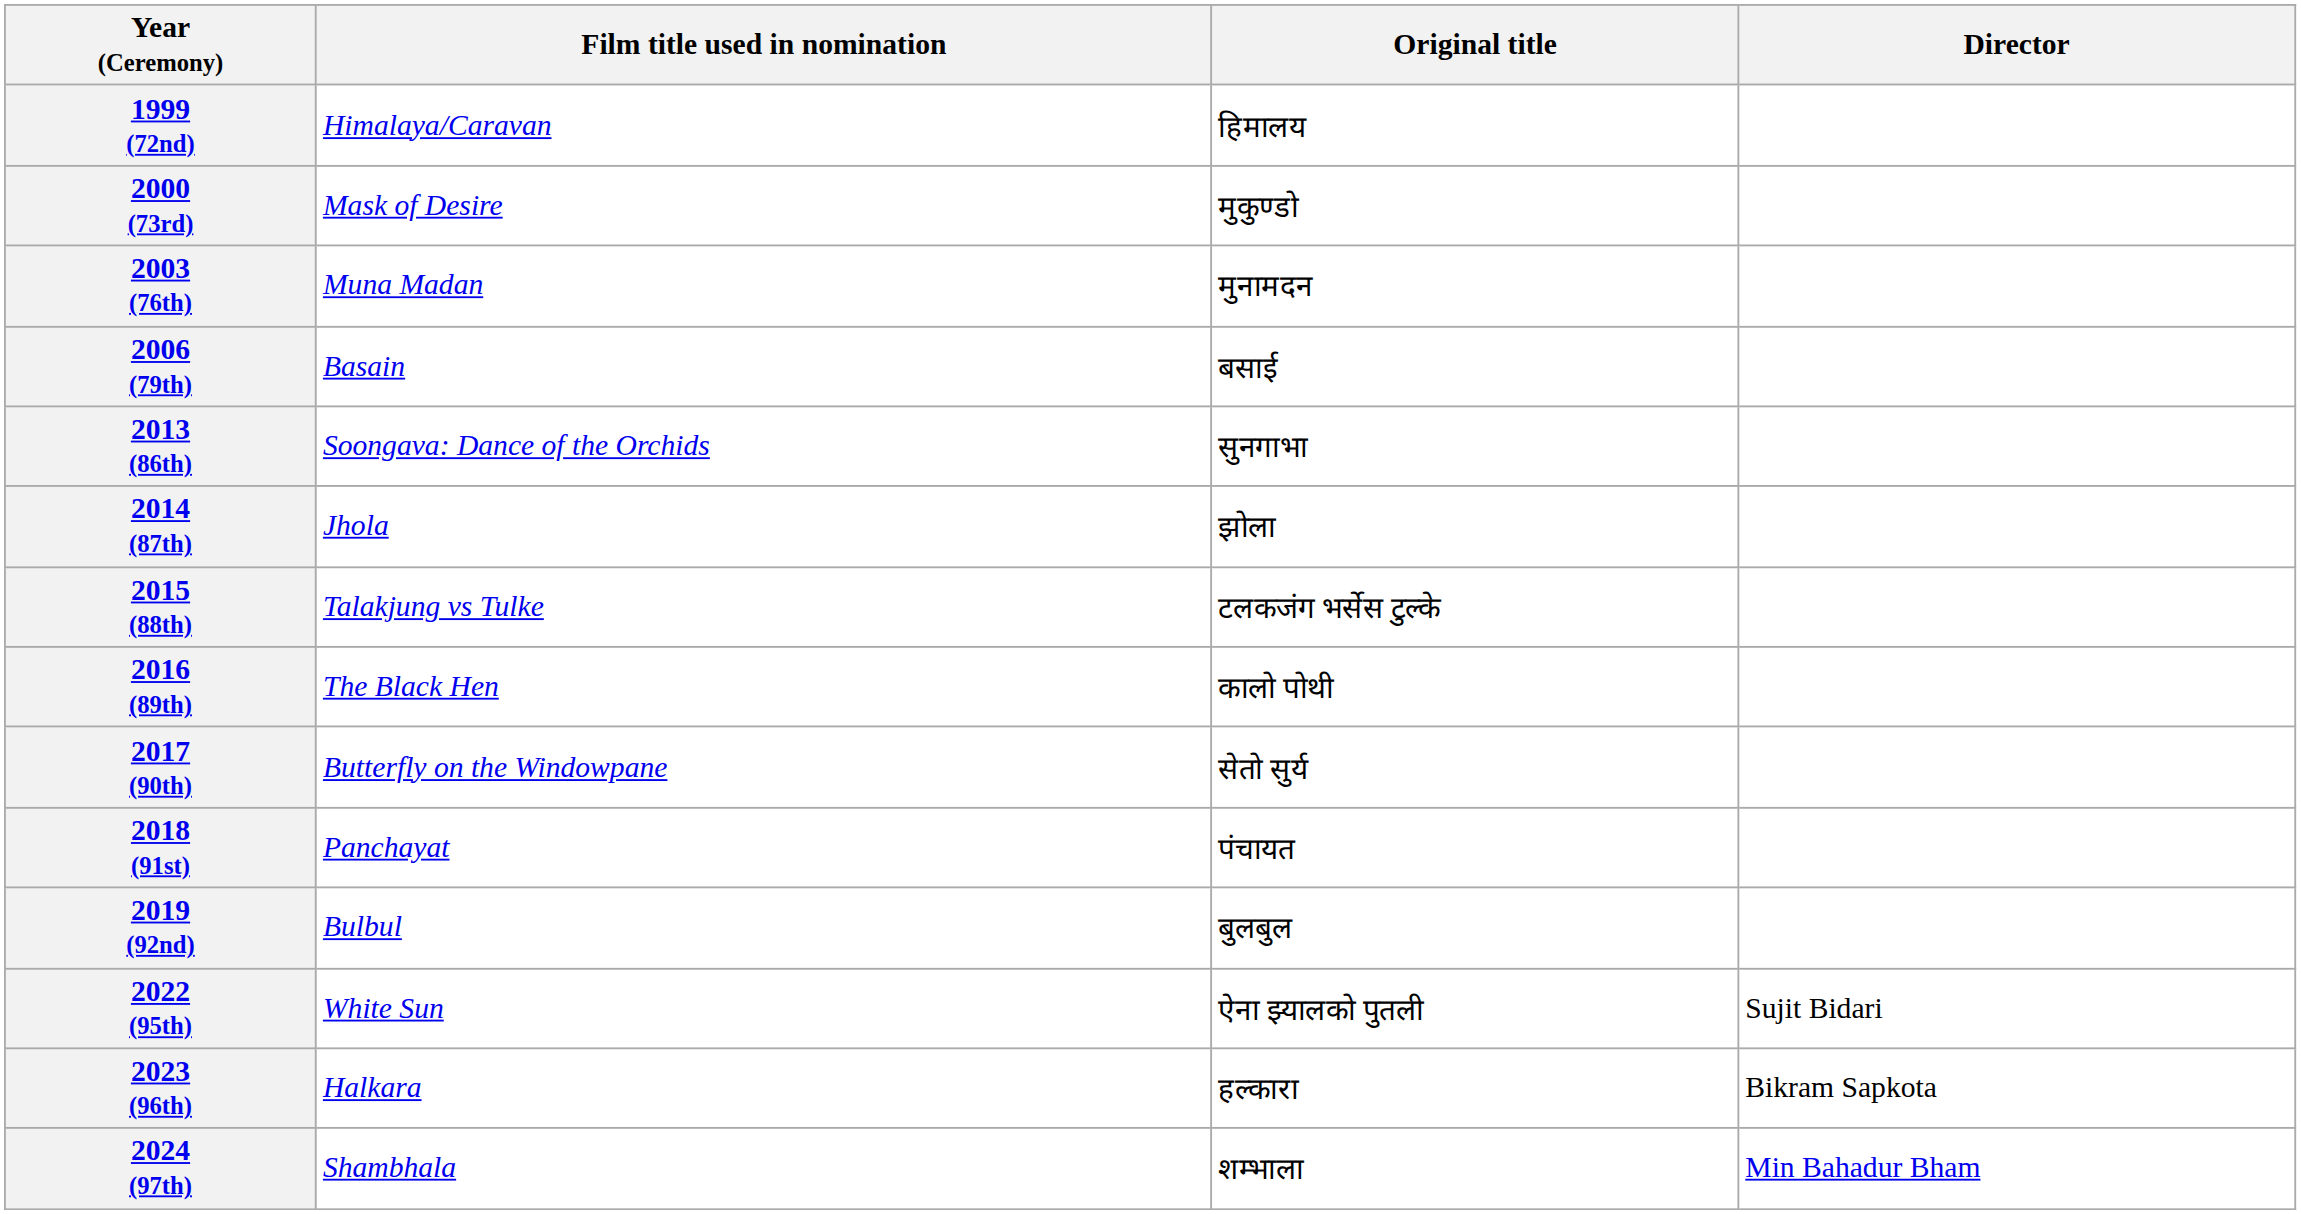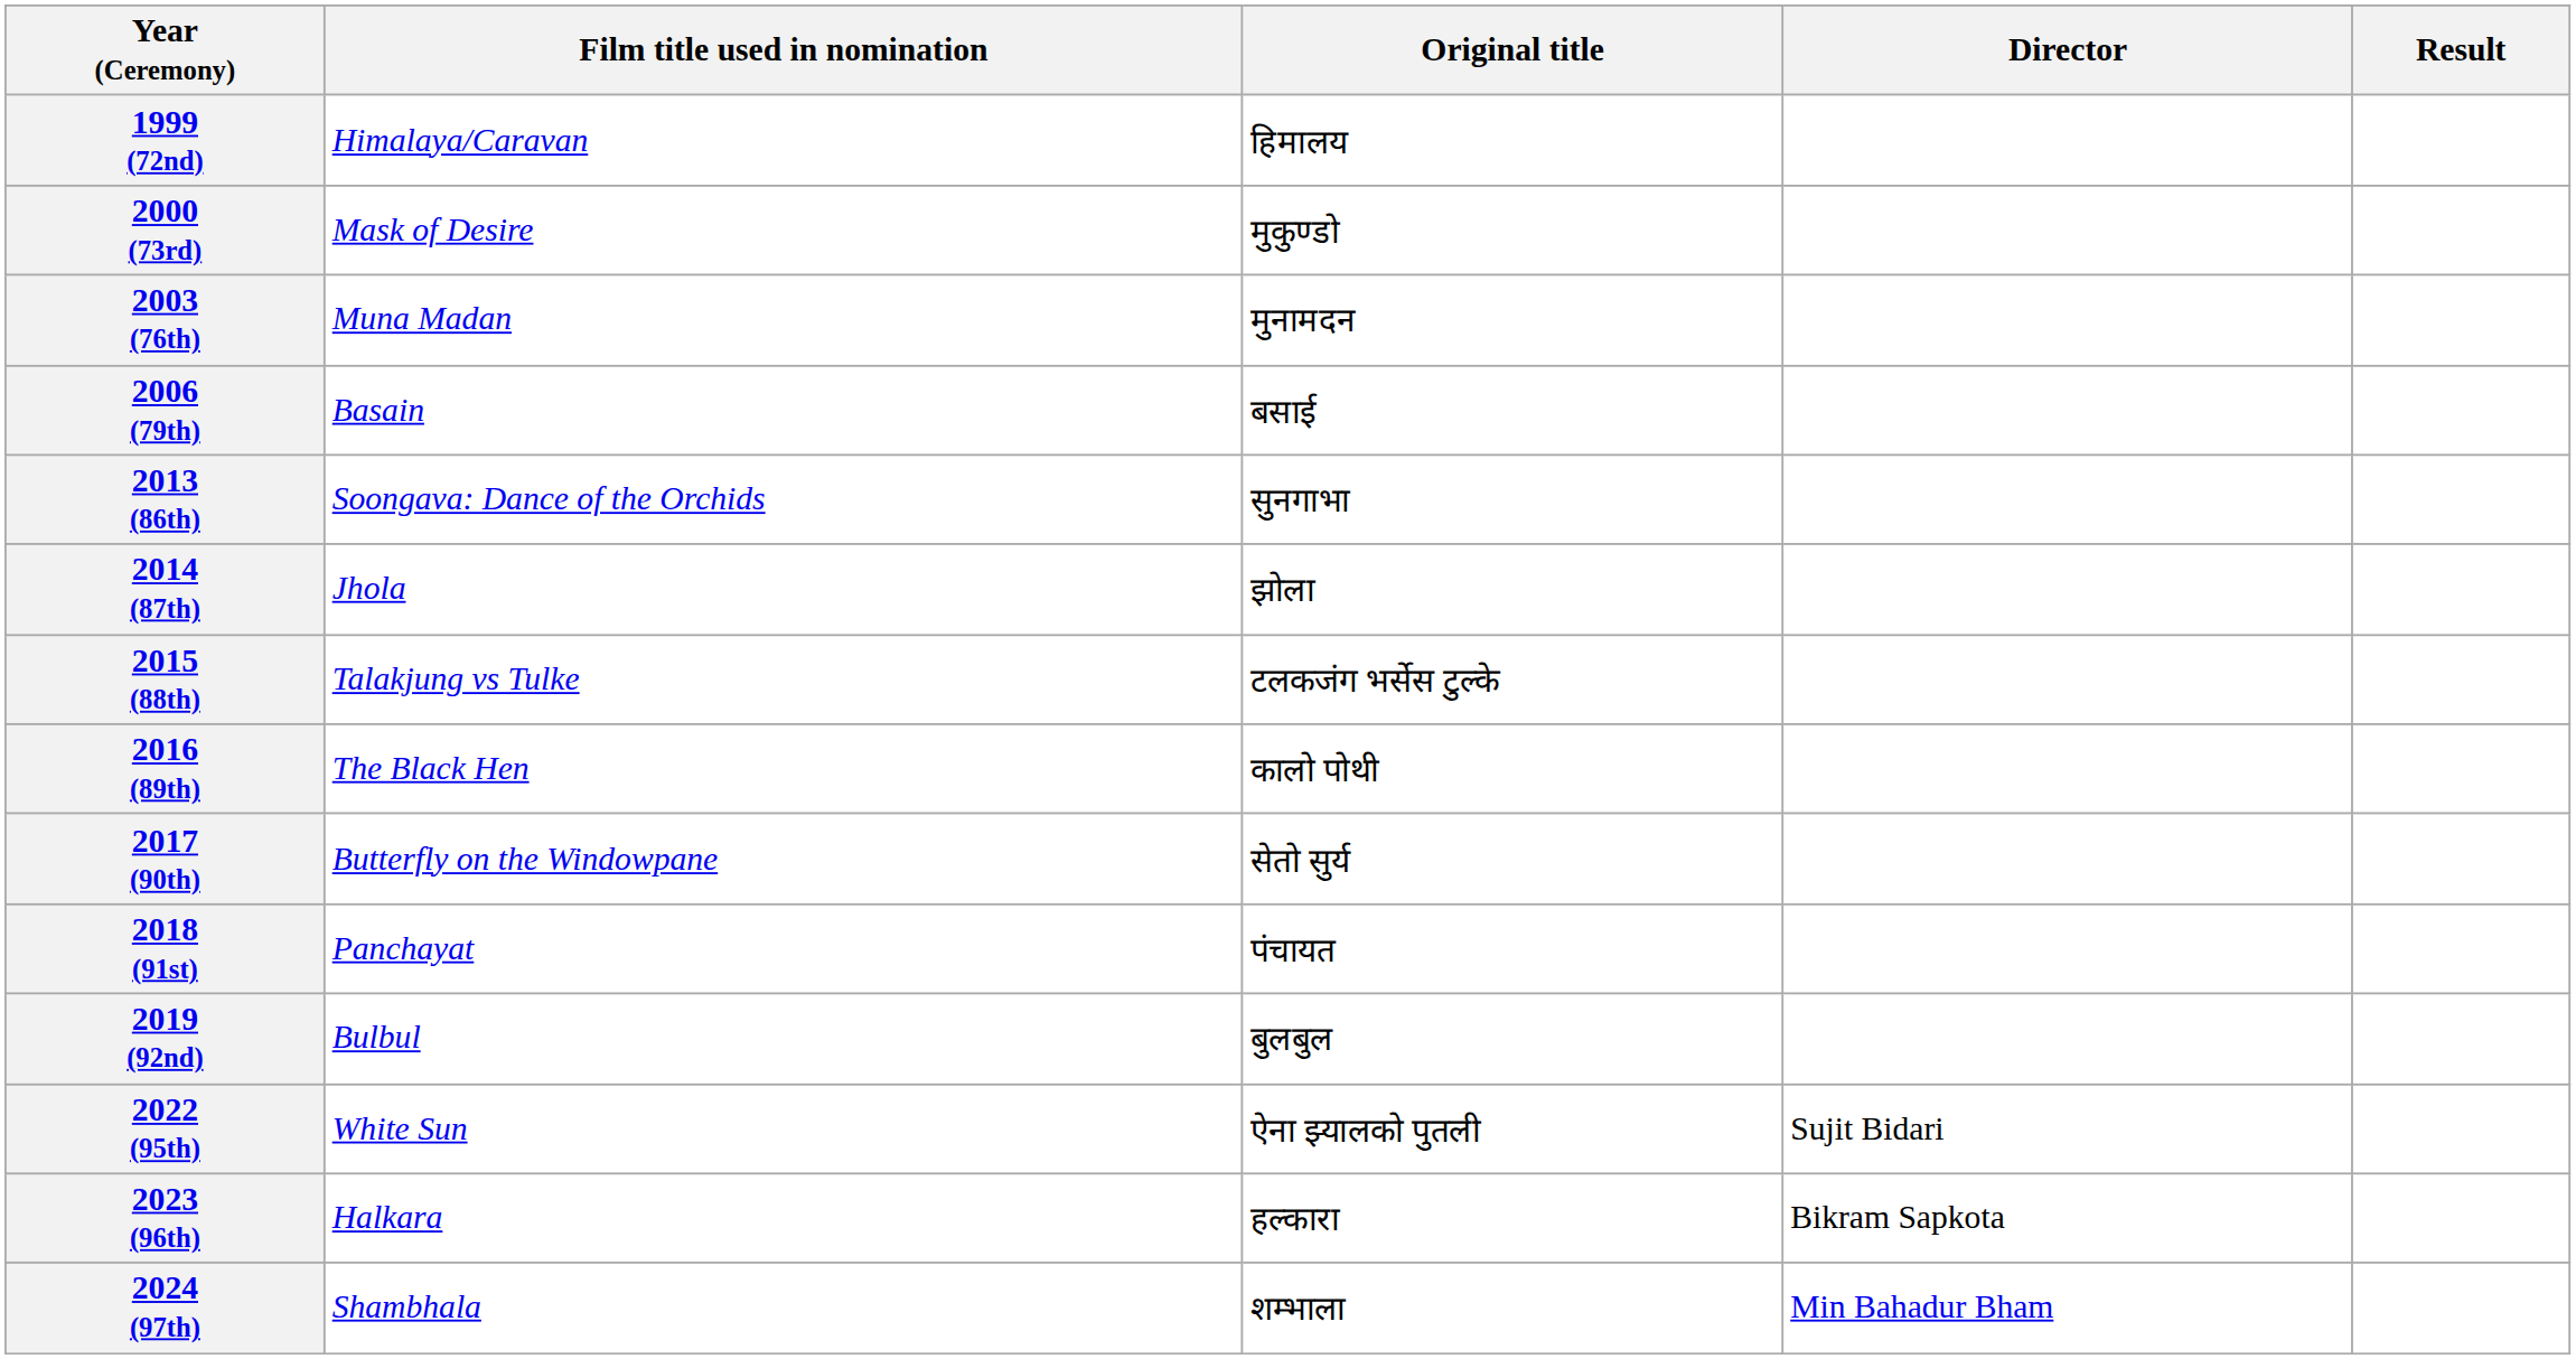+ column: Result
